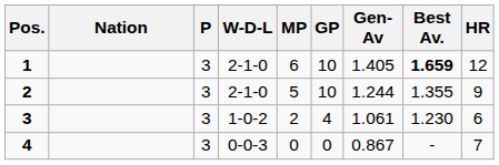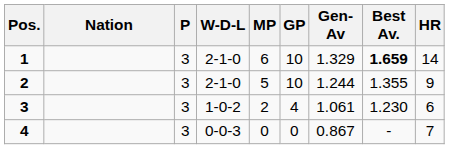1 | Gen-Av: 1.405 -> 1.329
1 | HR: 12 -> 14
